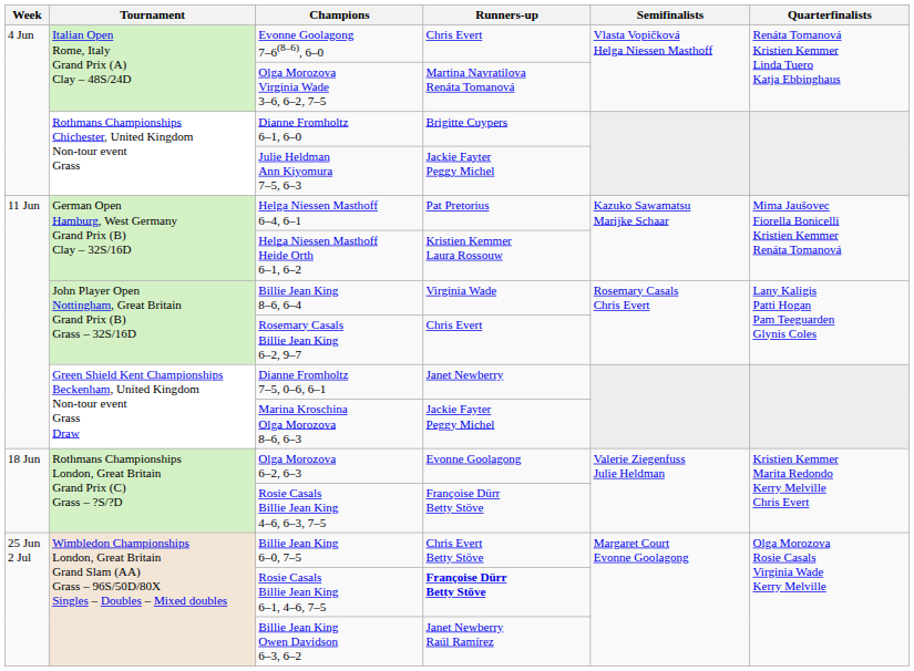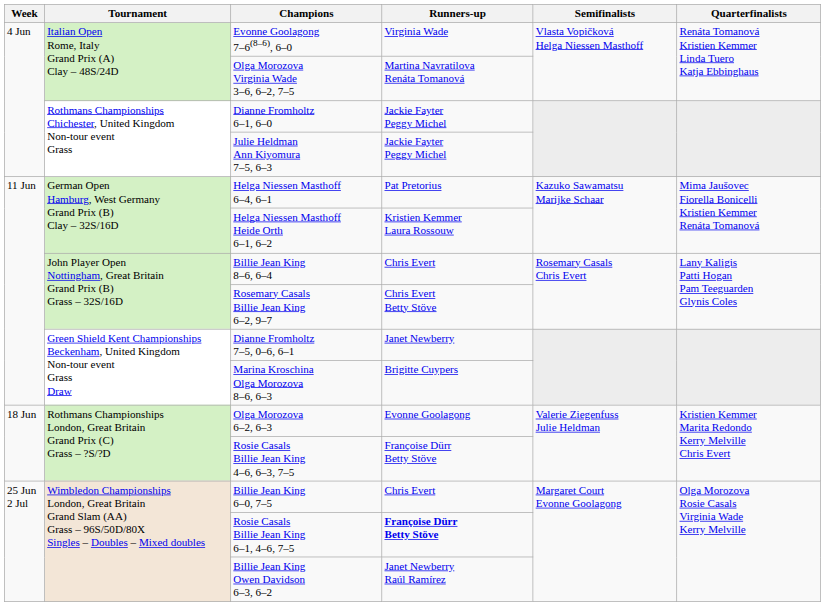Evonne Goolagong 7–6(8–6), 6–0 | Runners-up: Chris Evert -> Virginia Wade
Dianne Fromholtz 6–1, 6–0 | Runners-up: Brigitte Cuypers -> Jackie Fayter Peggy Michel
Billie Jean King 8–6, 6–4 | Runners-up: Virginia Wade -> Chris Evert
Rosemary Casals Billie Jean King 6–2, 9–7 | Runners-up: Chris Evert -> Chris Evert Betty Stöve
Marina Kroschina Olga Morozova 8–6, 6–3 | Runners-up: Jackie Fayter Peggy Michel -> Brigitte Cuypers
Billie Jean King 6–0, 7–5 | Runners-up: Chris Evert Betty Stöve -> Chris Evert
